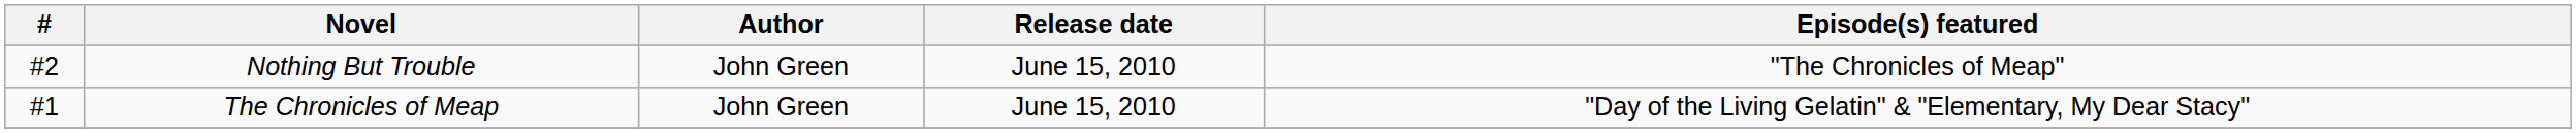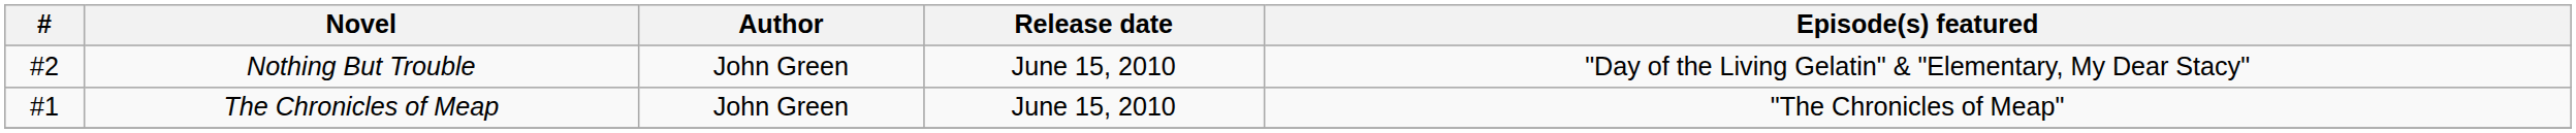Nothing But Trouble | Episode(s) featured: "The Chronicles of Meap" -> "Day of the Living Gelatin" & "Elementary, My Dear Stacy"
The Chronicles of Meap | Episode(s) featured: "Day of the Living Gelatin" & "Elementary, My Dear Stacy" -> "The Chronicles of Meap"
